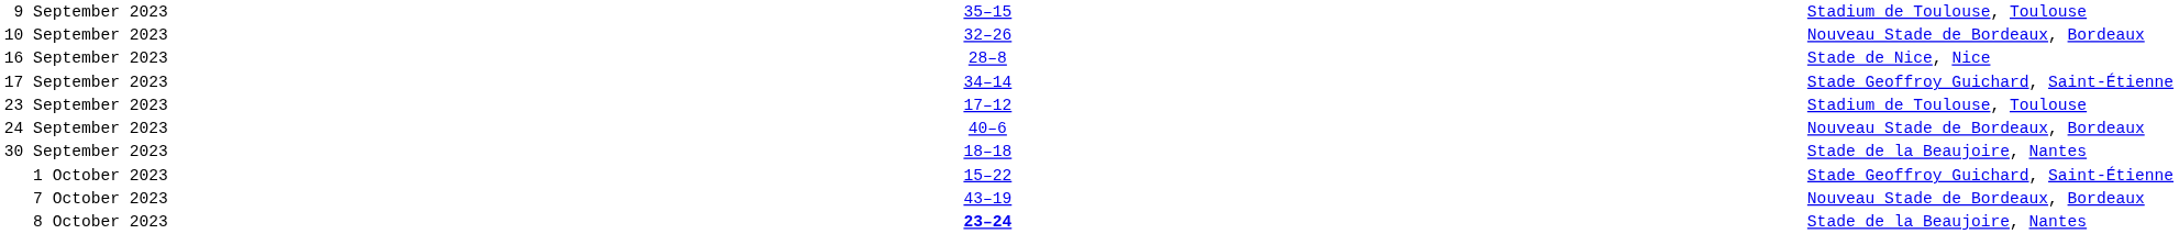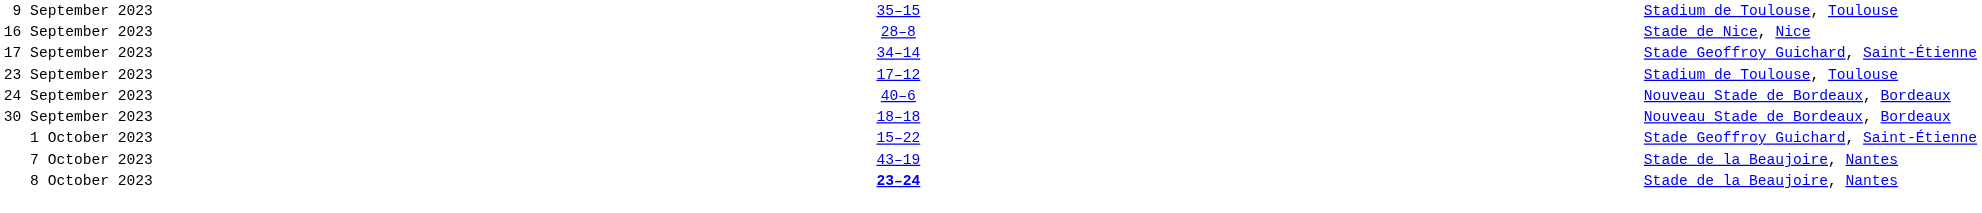- row: 10 September 2023 | 32–26 | Nouveau Stade de Bordeaux, Bordeaux
30 September 2023 | column 5: Stade de la Beaujoire, Nantes -> Nouveau Stade de Bordeaux, Bordeaux
7 October 2023 | column 5: Nouveau Stade de Bordeaux, Bordeaux -> Stade de la Beaujoire, Nantes
